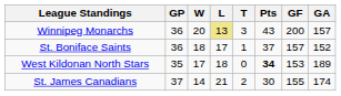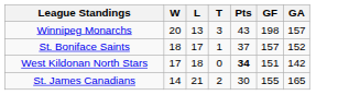- column: GP | 36 | 36 | 35 | 37
Winnipeg Monarchs | L: khaki background -> no background
Winnipeg Monarchs | GF: 200 -> 198
West Kildonan North Stars | GF: 153 -> 151
West Kildonan North Stars | GA: 189 -> 142
St. James Canadians | GA: 174 -> 165
